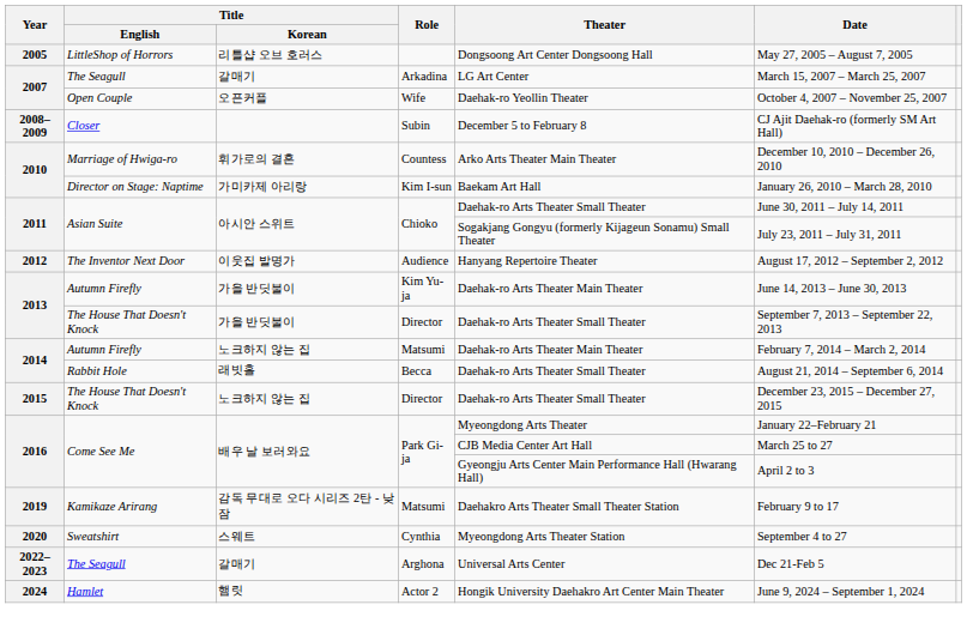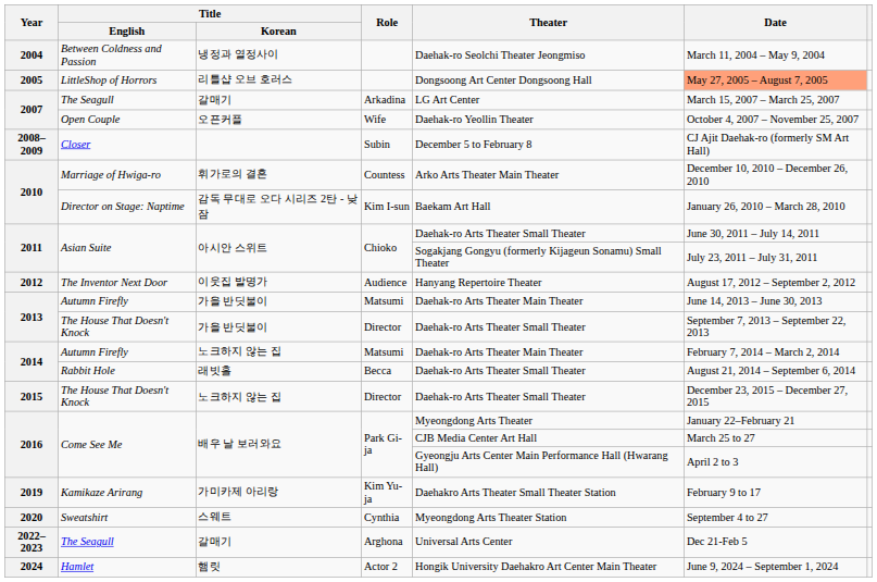+ row: 2004 | Between Coldness and Passion | 냉정과 열정사이 | Daehak-ro Seolchi Theater Jeongmiso | March 11, 2004 – May 9, 2004
LittleShop of Horrors | Date: no background -> lightsalmon background
Director on Stage: Naptime | Title / Korean: 가미카제 아리랑 -> 감독 무대로 오다 시리즈 2탄 - 낮잠
2013 / Autumn Firefly | Role: Kim Yu-ja -> Matsumi
Kamikaze Arirang | Title / Korean: 감독 무대로 오다 시리즈 2탄 - 낮잠 -> 가미카제 아리랑
Kamikaze Arirang | Role: Matsumi -> Kim Yu-ja
